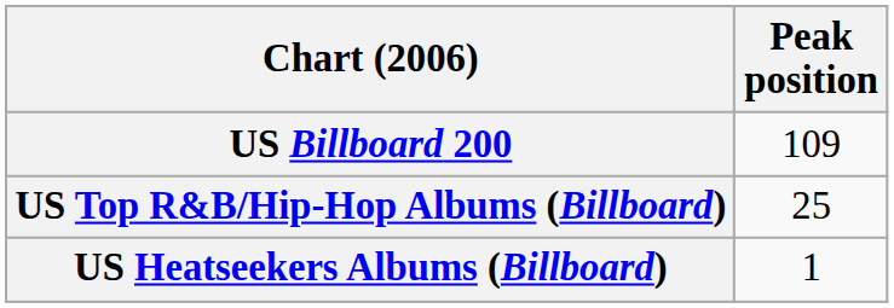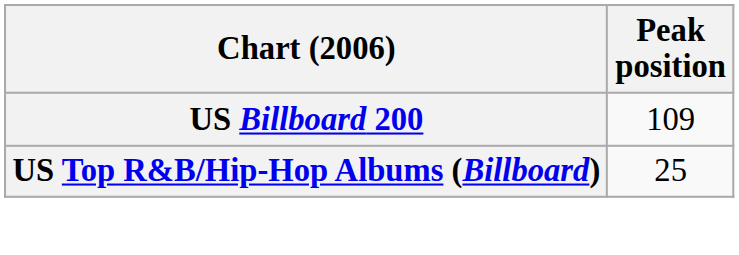- row: US Heatseekers Albums (Billboard) | 1
